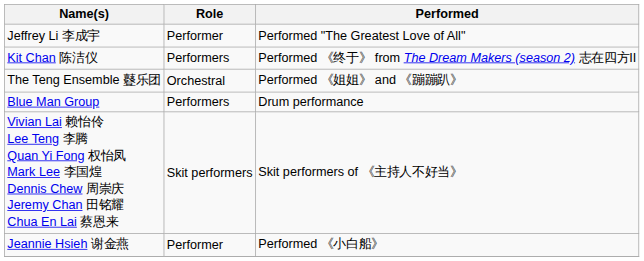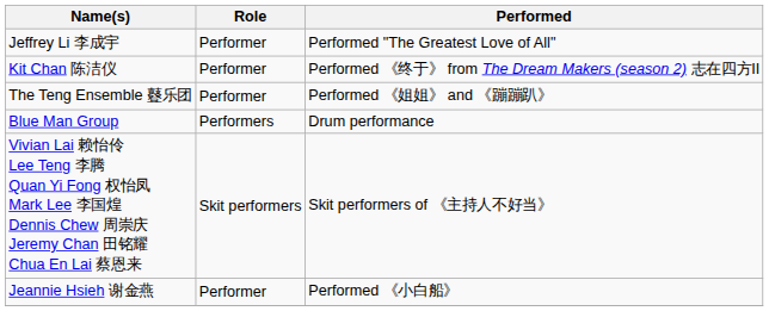Kit Chan 陈洁仪 | Role: Performers -> Performer
The Teng Ensemble 鼟乐团 | Role: Orchestral -> Performer
